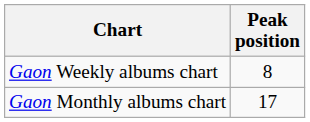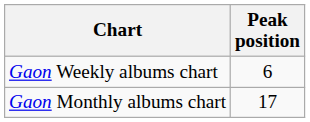Gaon Weekly albums chart | Peak position: 8 -> 6
